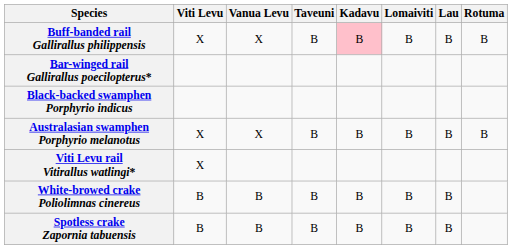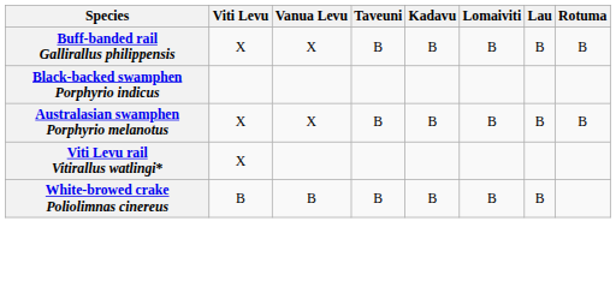Buff-banded rail Gallirallus philippensis | Kadavu: pink background -> no background
- row: Bar-winged rail Gallirallus poecilopterus*
- row: Spotless crake Zapornia tabuensis | B | B | B | B | B | B
